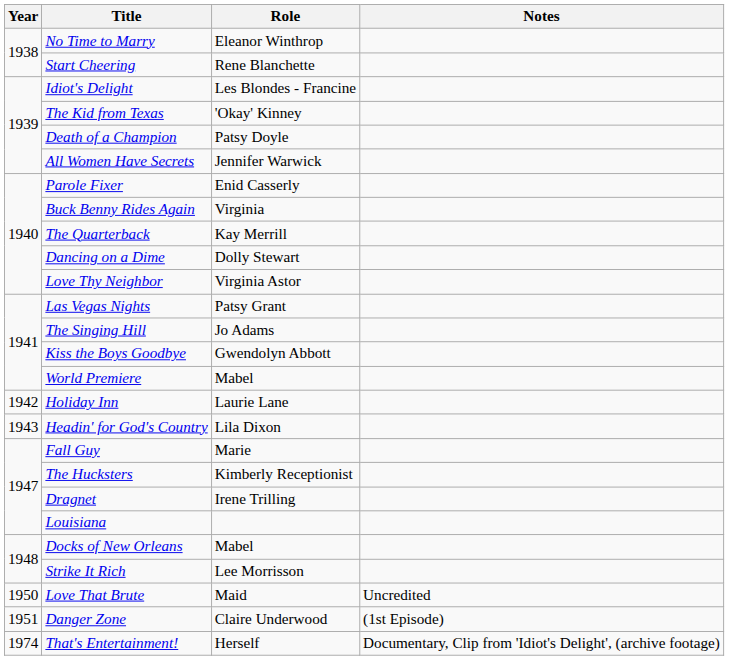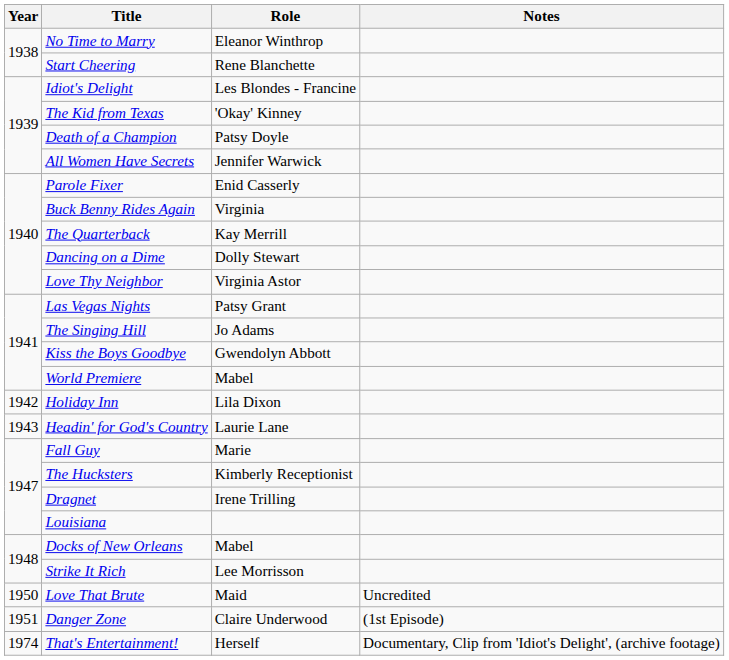Holiday Inn | Role: Laurie Lane -> Lila Dixon
Headin' for God's Country | Role: Lila Dixon -> Laurie Lane
